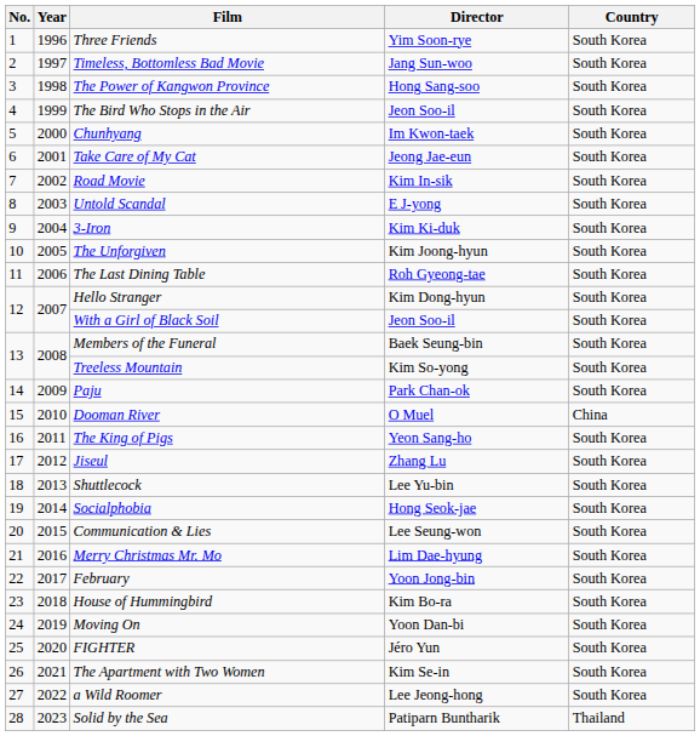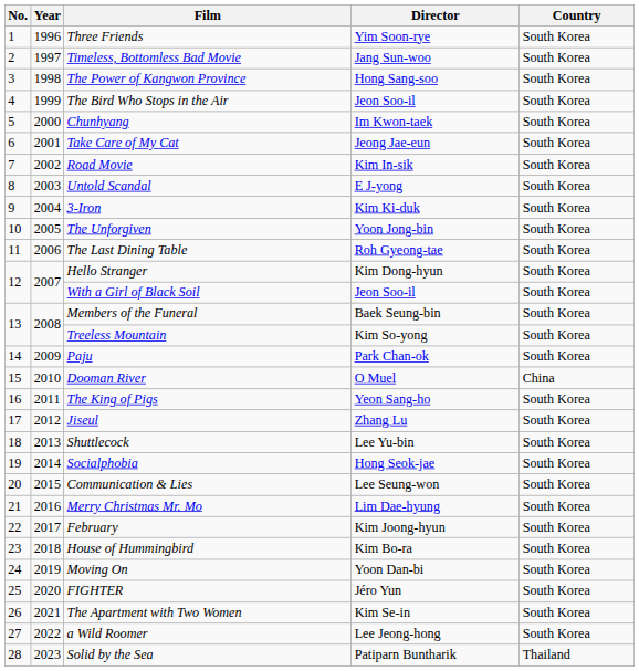The Unforgiven | Director: Kim Joong-hyun -> Yoon Jong-bin
February | Director: Yoon Jong-bin -> Kim Joong-hyun
